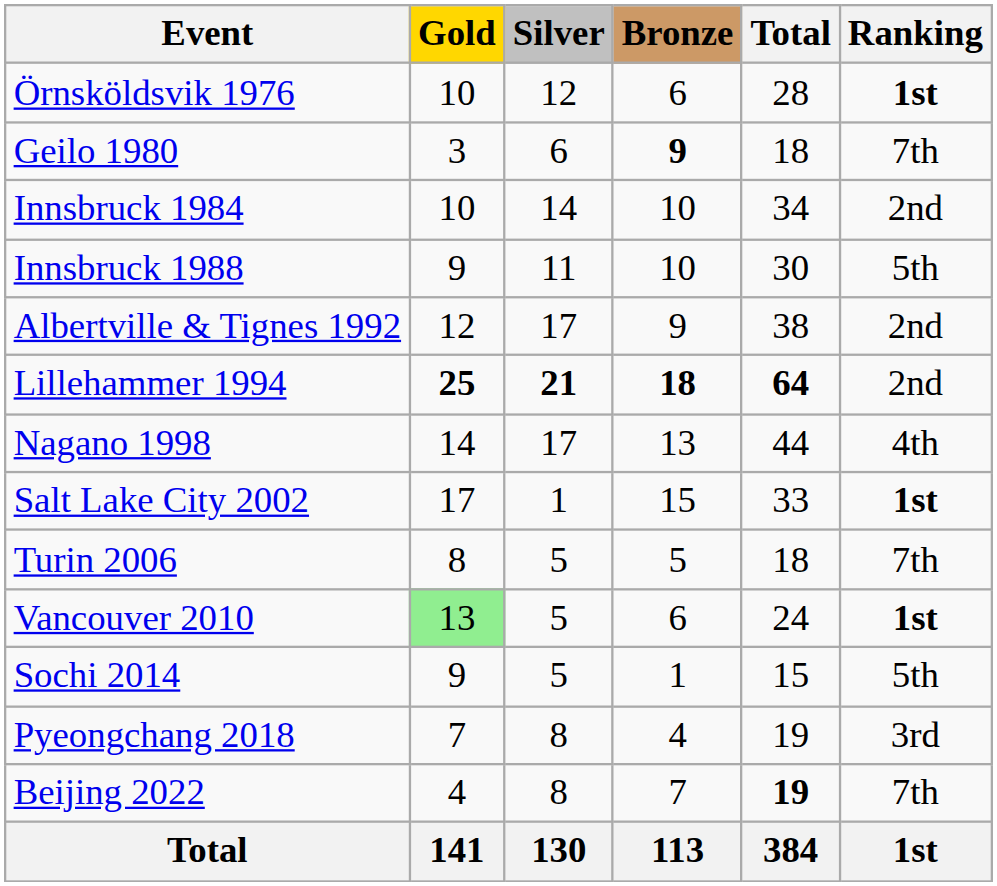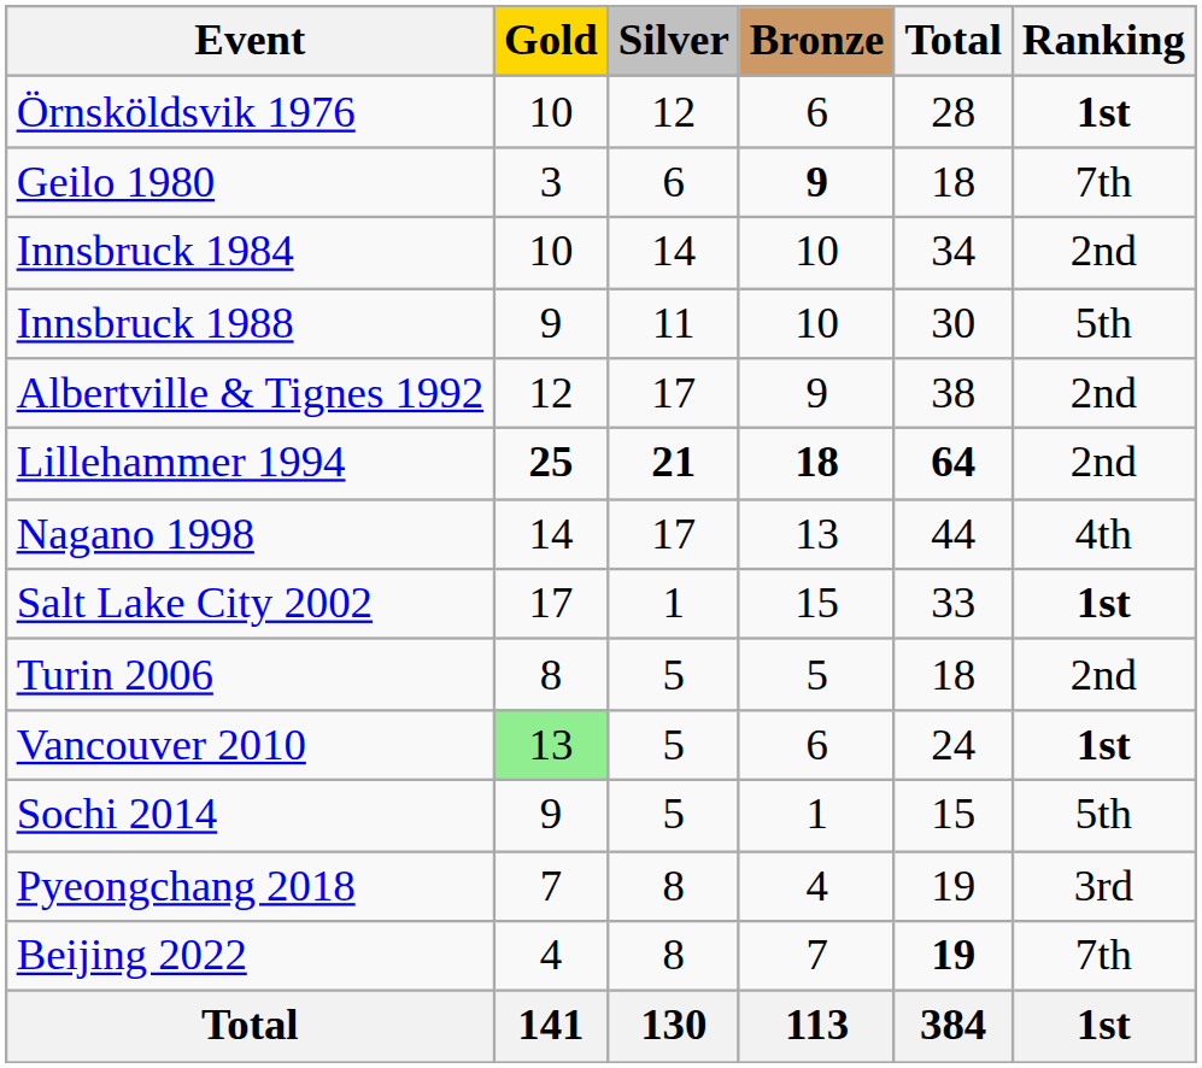Turin 2006 | Ranking: 7th -> 2nd
